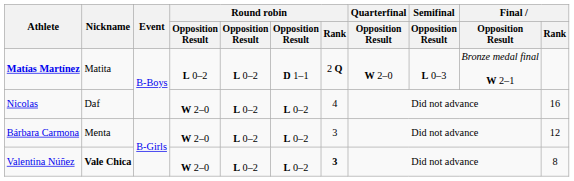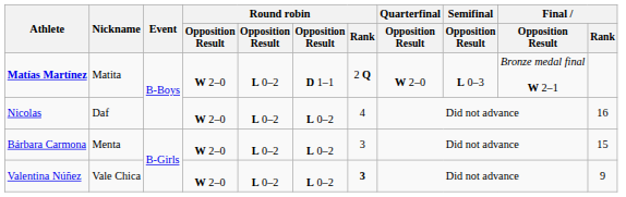Matías Martínez | column 4: L 0–2 -> W 2–0
Bárbara Carmona | Final / Rank: 12 -> 15
Valentina Núñez | Nickname: bold -> normal
Valentina Núñez | Final / Rank: 8 -> 9
